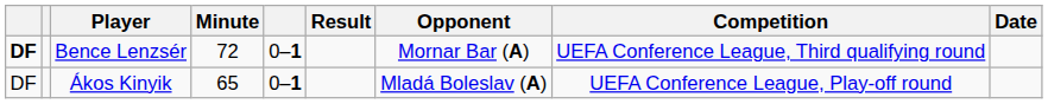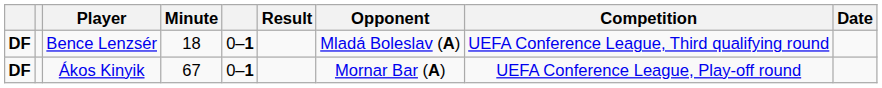Bence Lenzsér | Minute: 72 -> 18
Bence Lenzsér | Opponent: Mornar Bar (A) -> Mladá Boleslav (A)
Ákos Kinyik | column 1: normal -> bold
Ákos Kinyik | Minute: 65 -> 67
Ákos Kinyik | Opponent: Mladá Boleslav (A) -> Mornar Bar (A)
